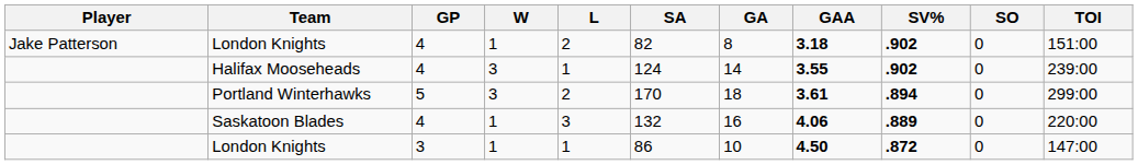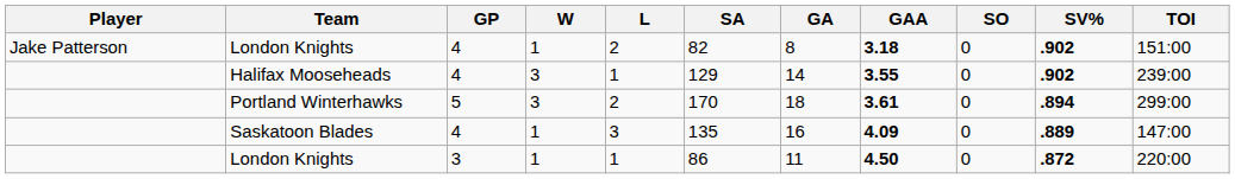columns swapped: SV% <-> SO
Halifax Mooseheads | SA: 124 -> 129
Saskatoon Blades | SA: 132 -> 135
Saskatoon Blades | GAA: 4.06 -> 4.09
Saskatoon Blades | TOI: 220:00 -> 147:00
London Knights / 3 | GA: 10 -> 11
London Knights / 3 | TOI: 147:00 -> 220:00
